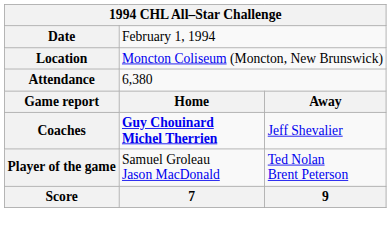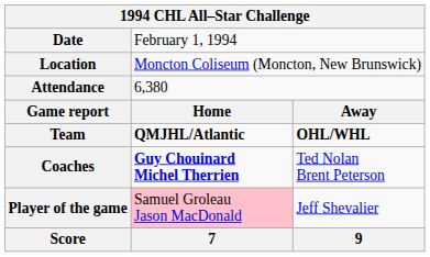+ row: Team | QMJHL/Atlantic | OHL/WHL
Coaches | column 3: Jeff Shevalier -> Ted Nolan Brent Peterson
Player of the game | column 2: no background -> pink background
Player of the game | column 3: Ted Nolan Brent Peterson -> Jeff Shevalier
